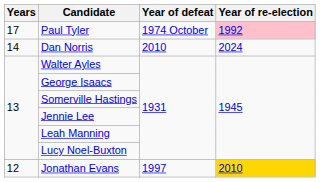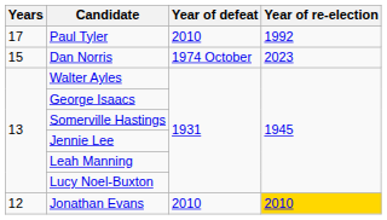Paul Tyler | Year of defeat: 1974 October -> 2010
Paul Tyler | Year of re-election: pink background -> no background
Dan Norris | Years: 14 -> 15
Dan Norris | Year of defeat: 2010 -> 1974 October
Dan Norris | Year of re-election: 2024 -> 2023
Jonathan Evans | Year of defeat: 1997 -> 2010
